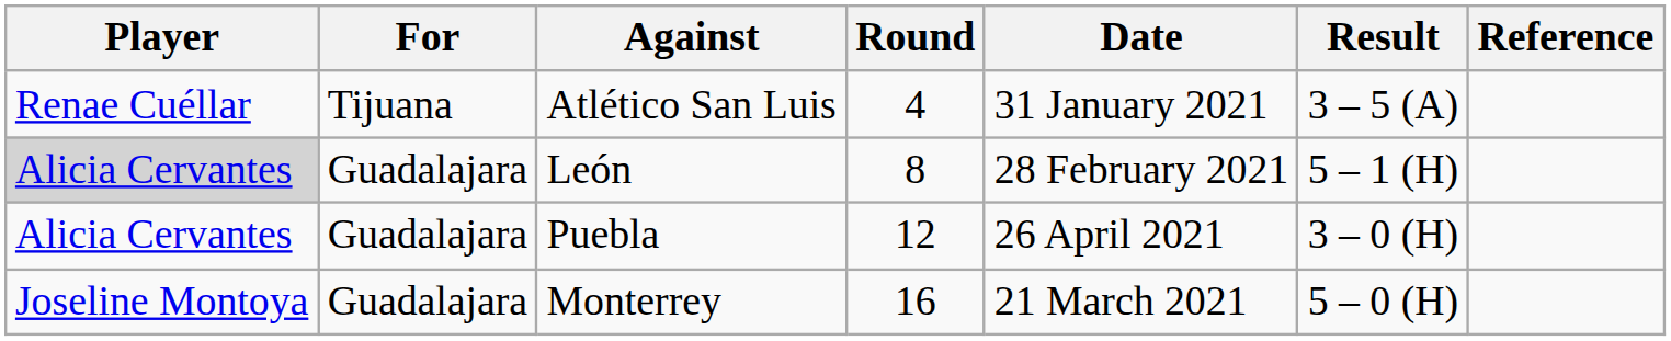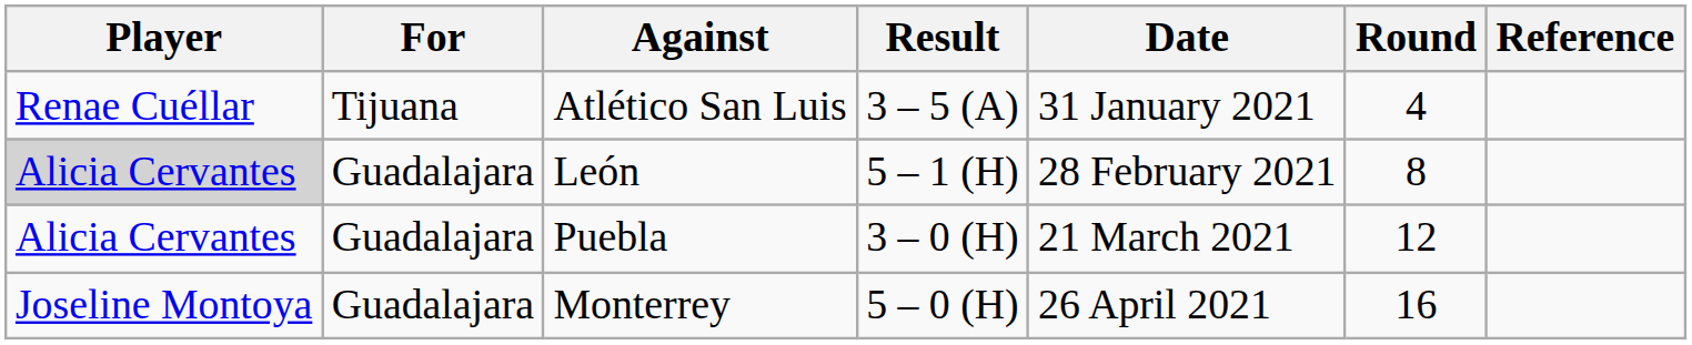columns swapped: Result <-> Round
Puebla | Date: 26 April 2021 -> 21 March 2021
Monterrey | Date: 21 March 2021 -> 26 April 2021
